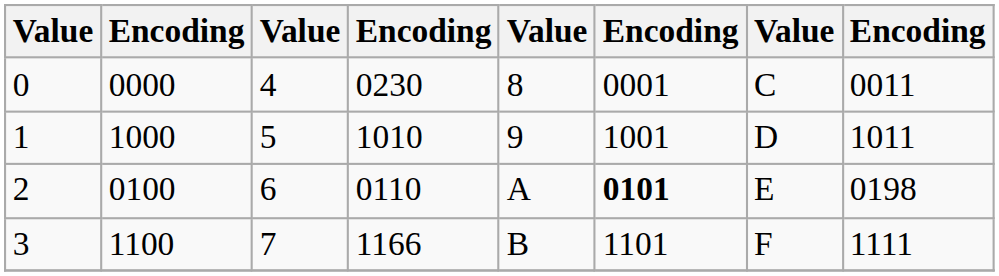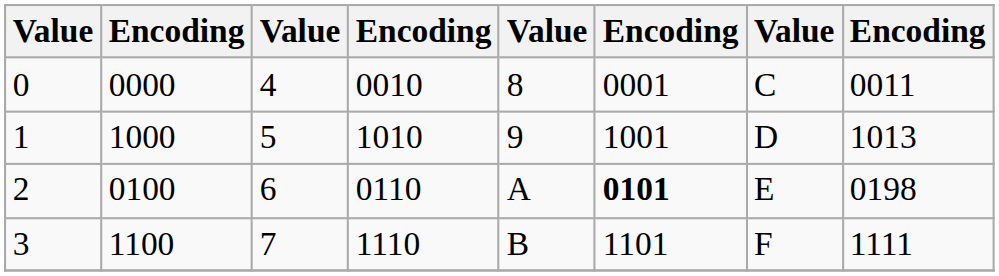0 | column 4: 0230 -> 0010
1 | column 8: 1011 -> 1013
3 | column 4: 1166 -> 1110
